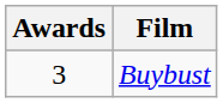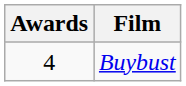Buybust | Awards: 3 -> 4
